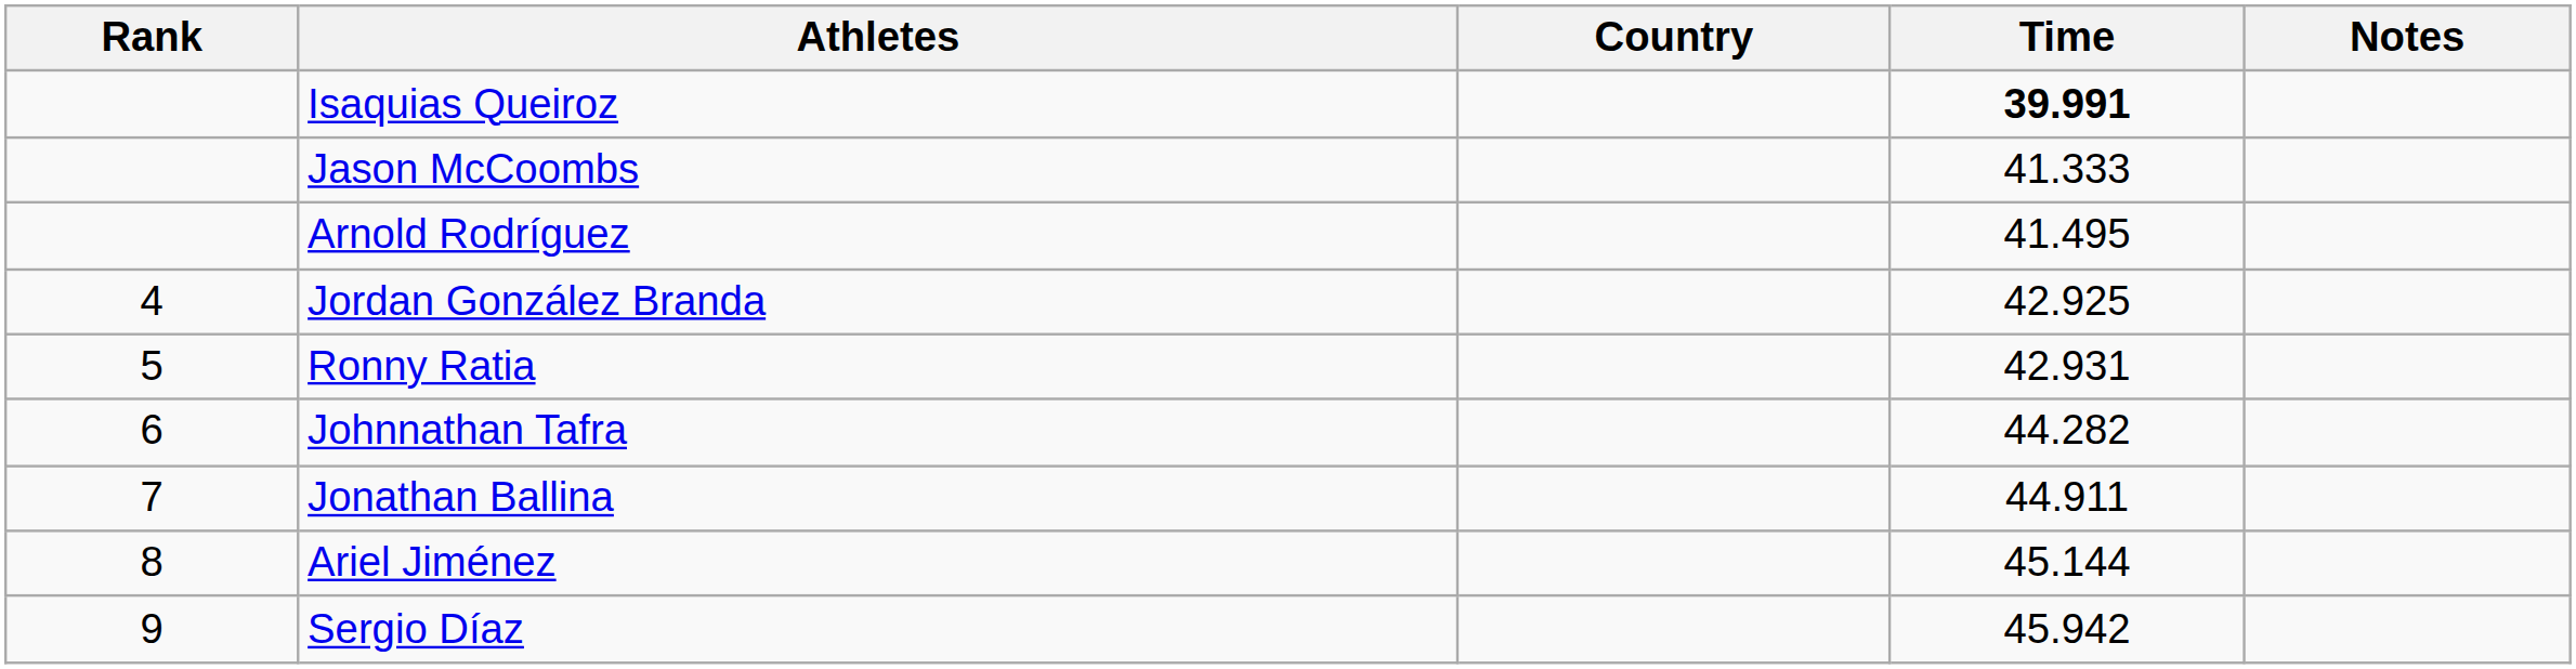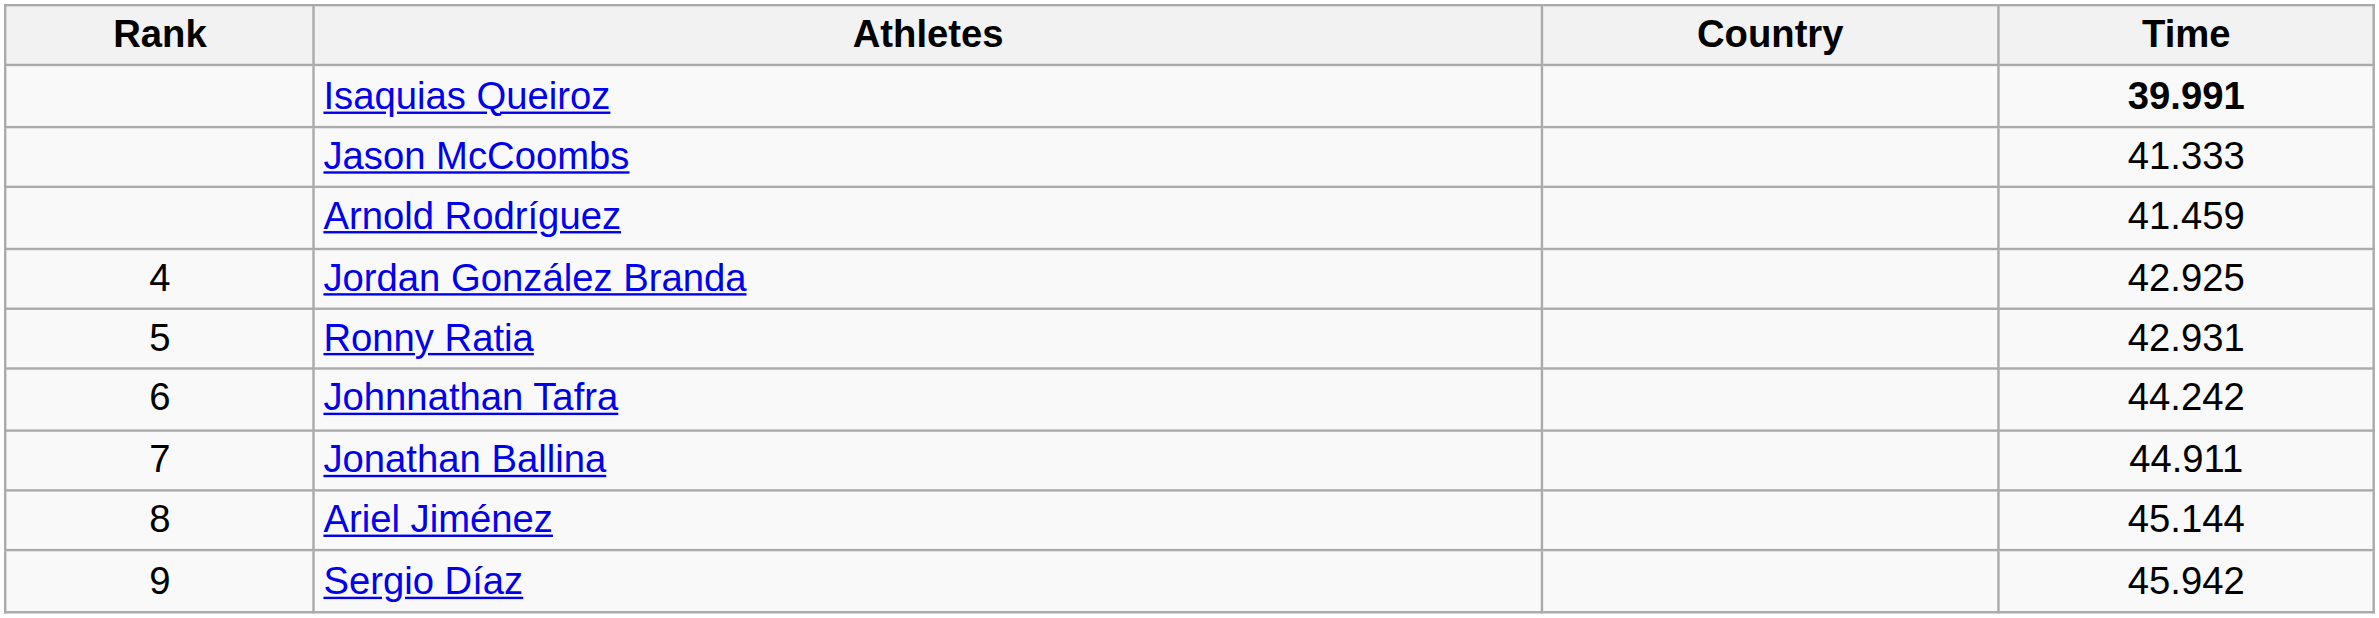- column: Notes
Arnold Rodríguez | Time: 41.495 -> 41.459
Johnnathan Tafra | Time: 44.282 -> 44.242
